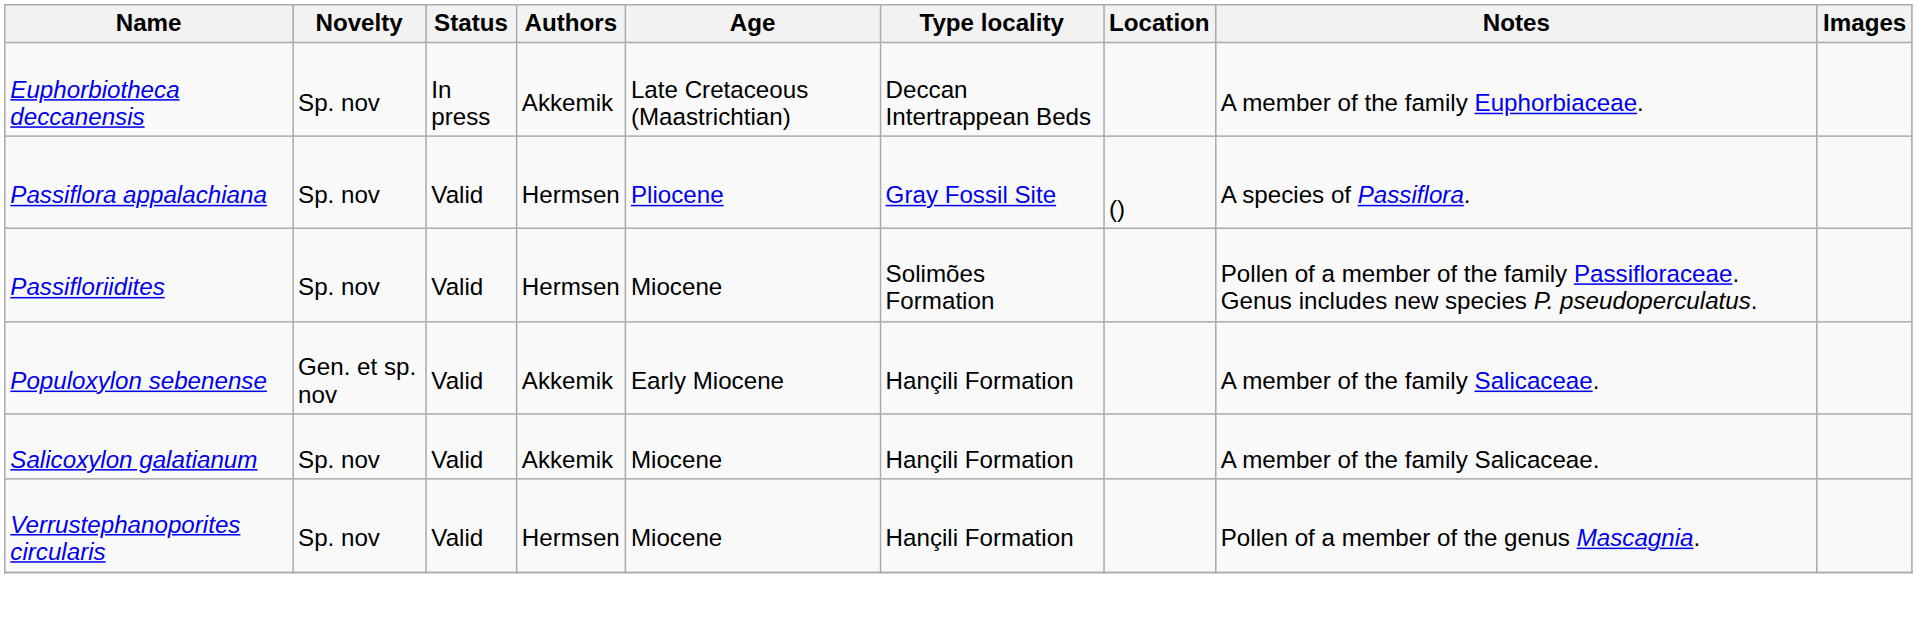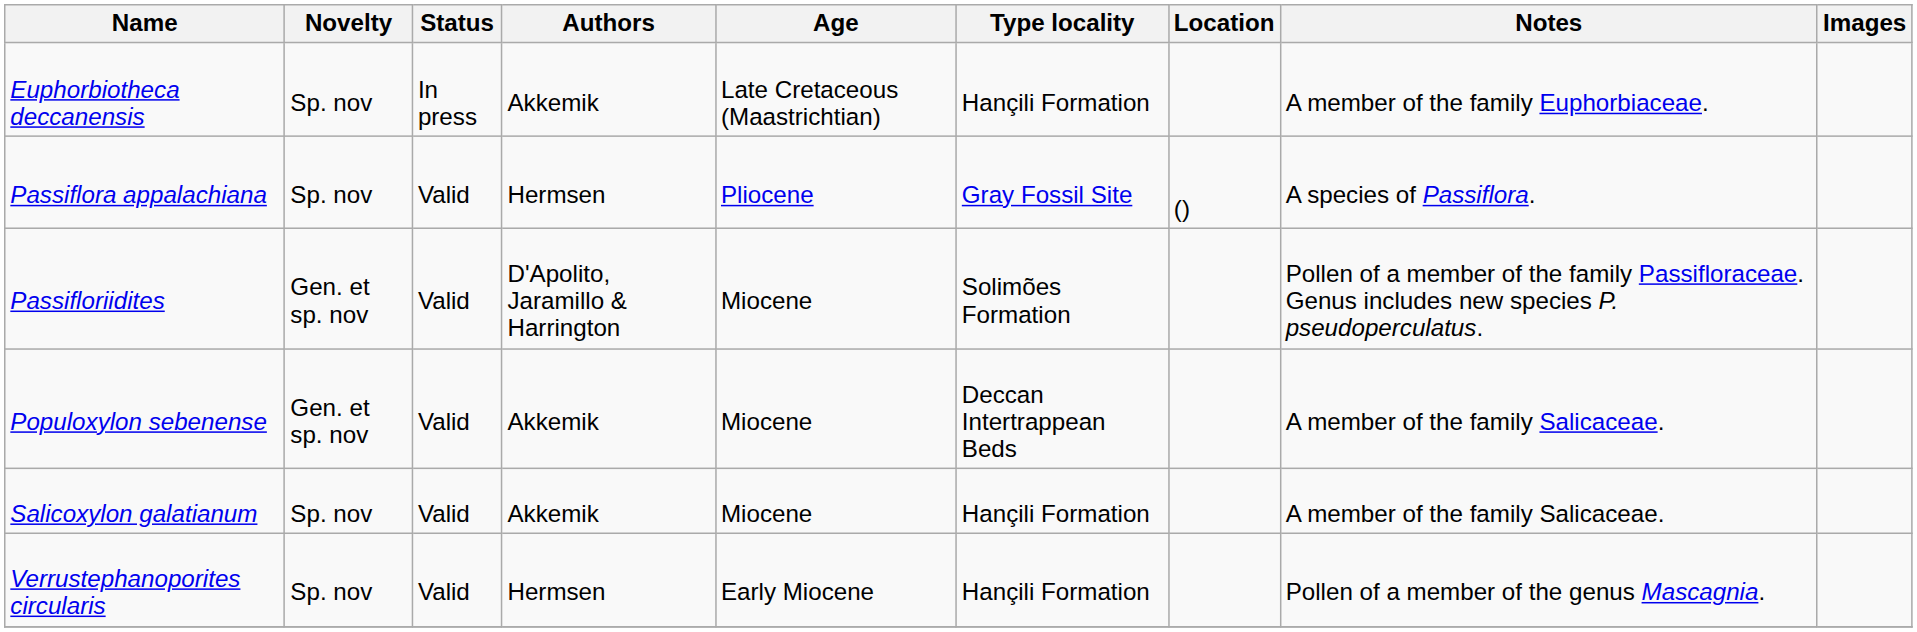Euphorbiotheca deccanensis | Type locality: Deccan Intertrappean Beds -> Hançili Formation
Passifloriidites | Novelty: Sp. nov -> Gen. et sp. nov
Passifloriidites | Authors: Hermsen -> D'Apolito, Jaramillo & Harrington
Populoxylon sebenense | Age: Early Miocene -> Miocene
Populoxylon sebenense | Type locality: Hançili Formation -> Deccan Intertrappean Beds
Verrustephanoporites circularis | Age: Miocene -> Early Miocene
